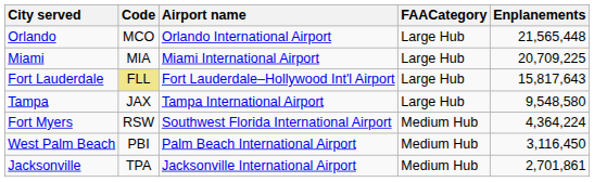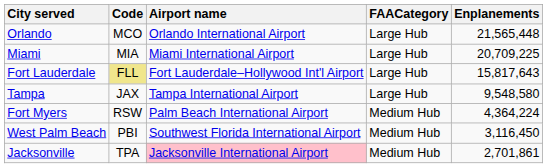Fort Myers | Airport name: Southwest Florida International Airport -> Palm Beach International Airport
West Palm Beach | Airport name: Palm Beach International Airport -> Southwest Florida International Airport
Jacksonville | Airport name: no background -> pink background
